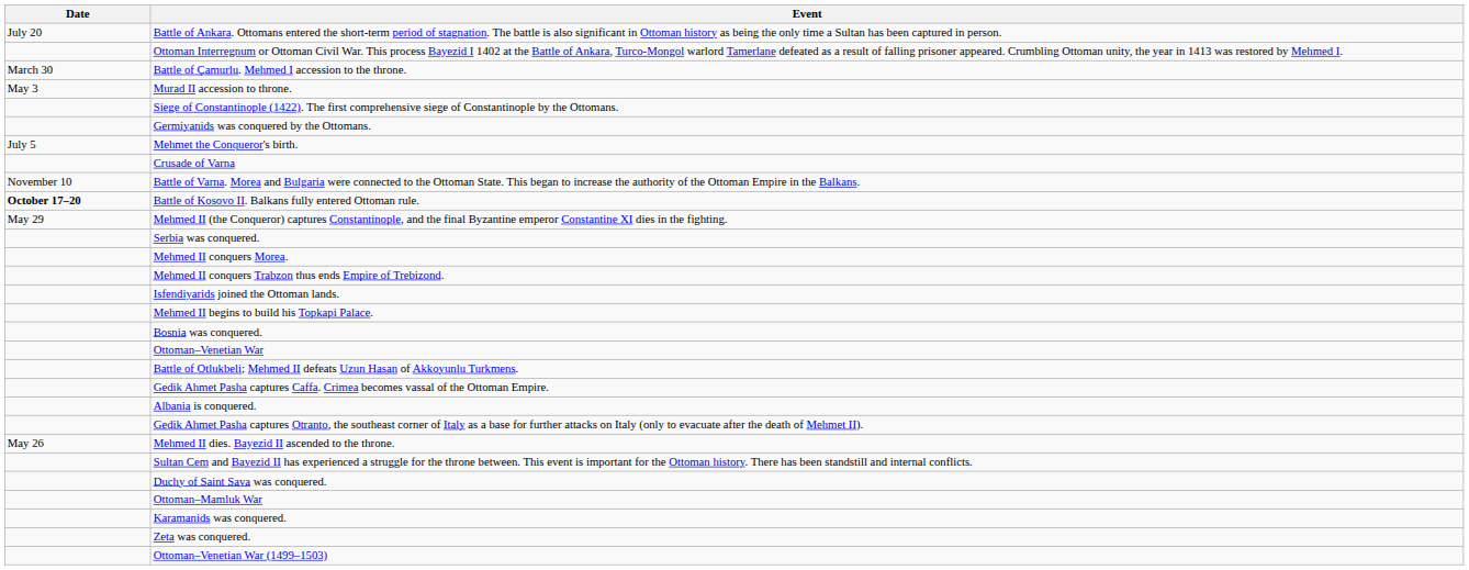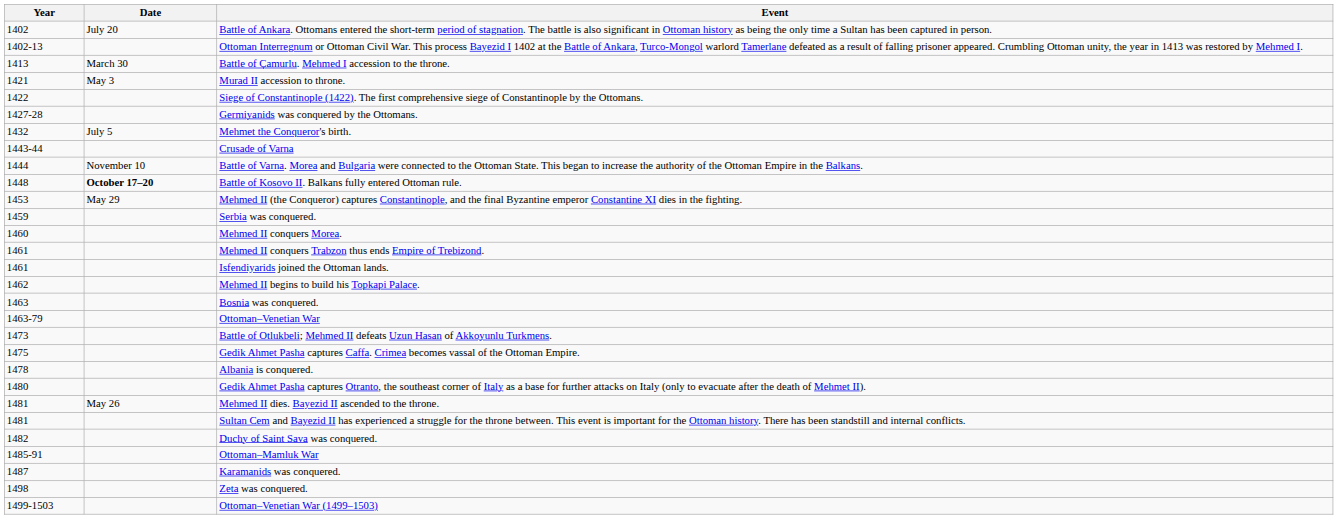+ column: Year | 1402 | 1402-13 | 1413 | 1421 | 1422 | 1427-28 | 1432 | 1443-44 | 1444 | 1448 | 1453 | 1459 | 1460 | 1461 | 1461 | 1462 | 1463 | 1463-79 | 1473 | 1475 | 1478 | 1480 | 1481 | 1481 | 1482 | 1485-91 | 1487 | 1498 | 1499-1503
